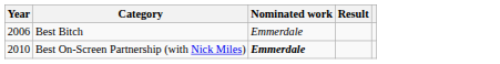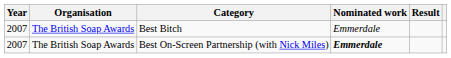+ column: Organisation | The British Soap Awards | The British Soap Awards
Best Bitch | Year: 2006 -> 2007
Best On-Screen Partnership (with Nick Miles) | Year: 2010 -> 2007
